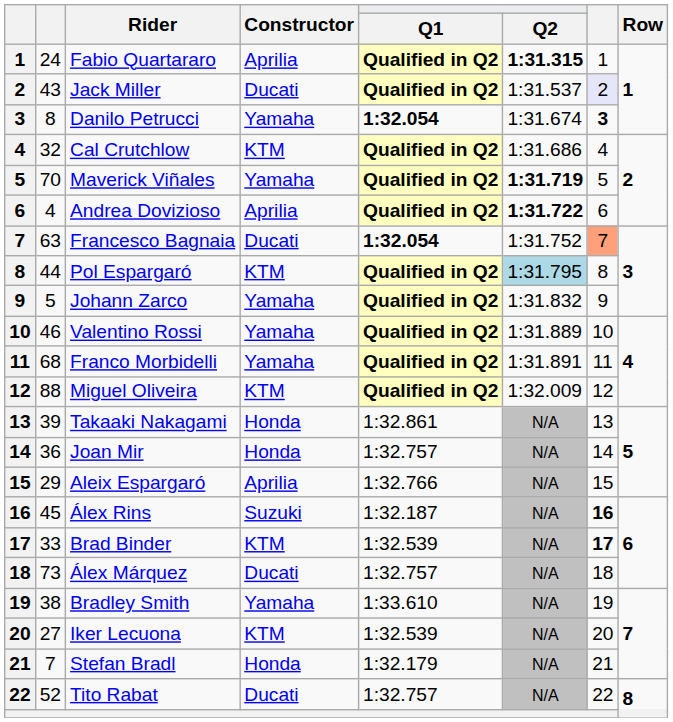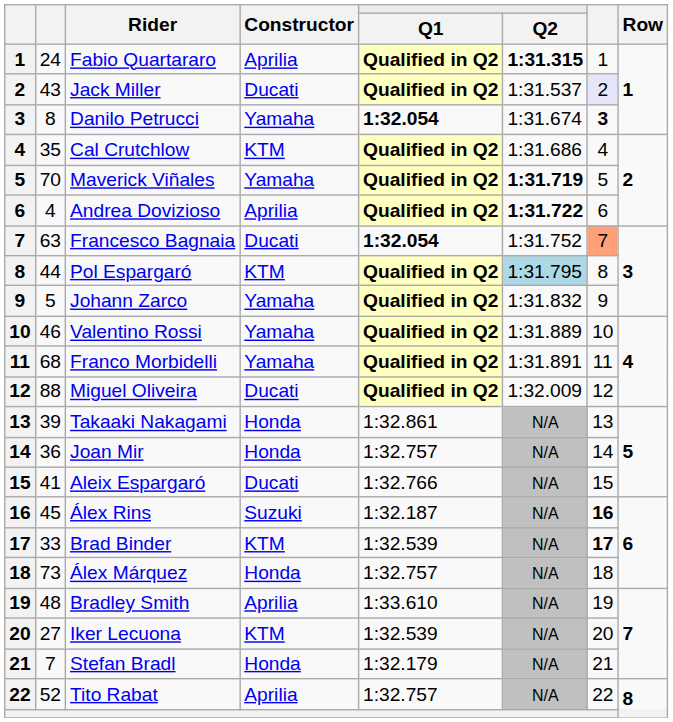Cal Crutchlow | column 2: 32 -> 35
Miguel Oliveira | Constructor: KTM -> Ducati
Aleix Espargaró | column 2: 29 -> 41
Aleix Espargaró | Constructor: Aprilia -> Ducati
Álex Márquez | Constructor: Ducati -> Honda
Bradley Smith | column 2: 38 -> 48
Bradley Smith | Constructor: Yamaha -> Aprilia
Tito Rabat | Constructor: Ducati -> Aprilia
